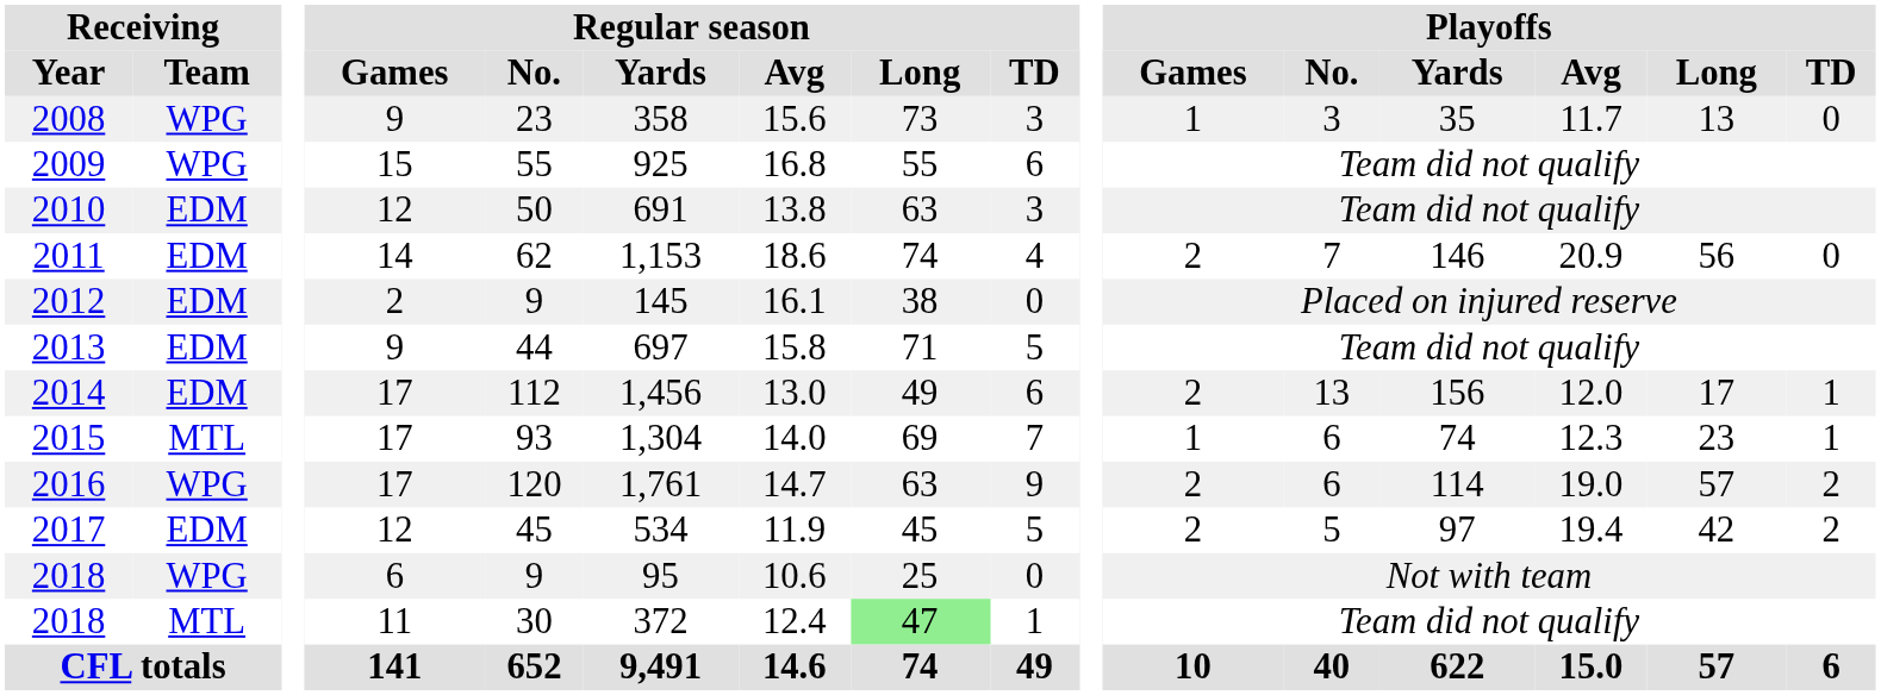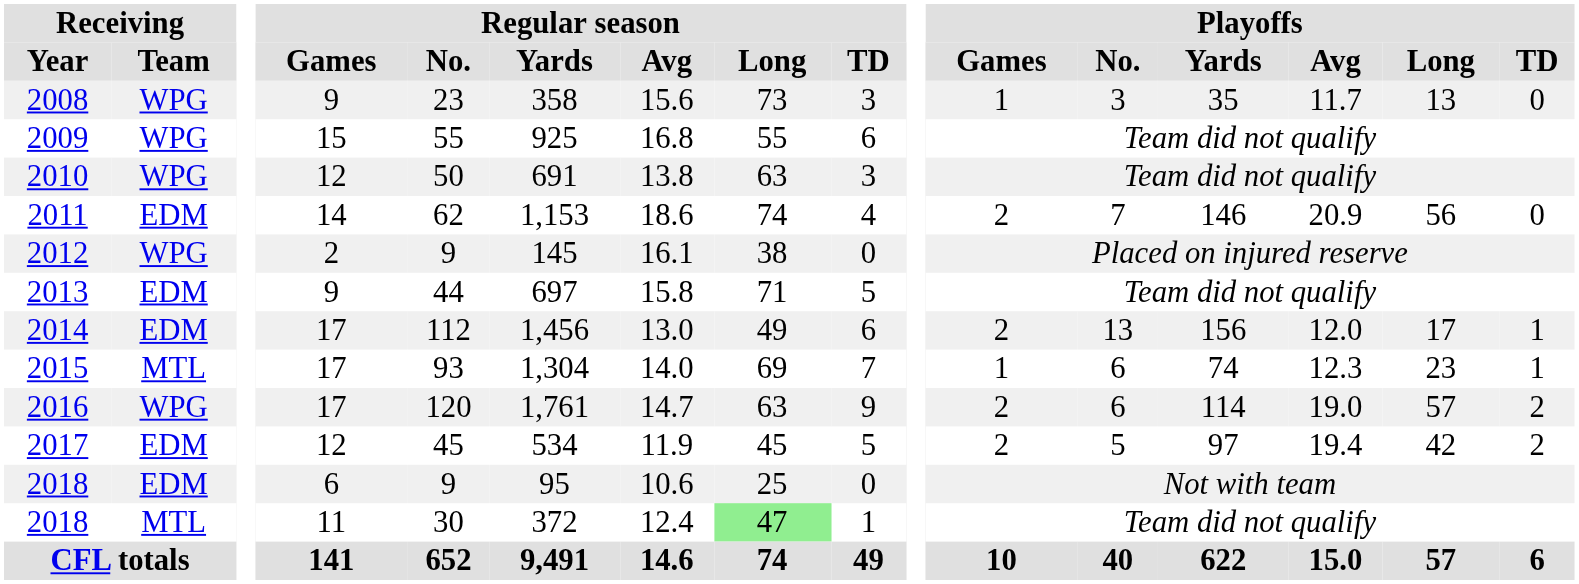2010 | Receiving / Team: EDM -> WPG
2012 | Receiving / Team: EDM -> WPG
2018 / 6 | Receiving / Team: WPG -> EDM
